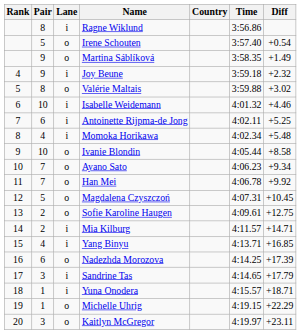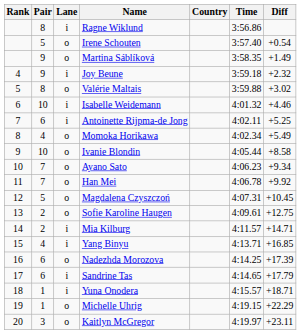Momoka Horikawa | Lane: i -> o
Momoka Horikawa | Diff: +5.48 -> +5.49
Sandrine Tas | Pair: 3 -> 6
